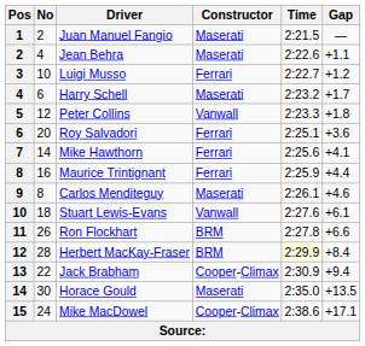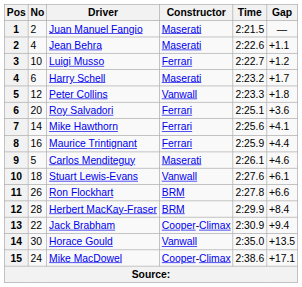Carlos Menditeguy | No: 8 -> 5
Herbert MacKay-Fraser | Time: lightyellow background -> no background
Horace Gould | Constructor: Maserati -> Vanwall
